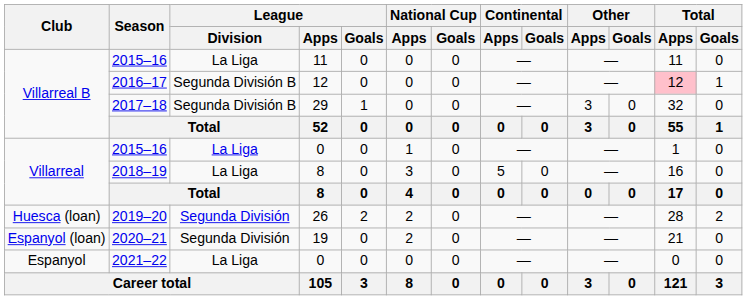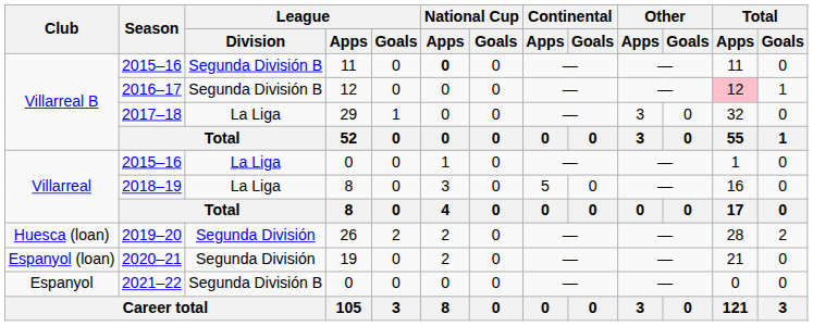2015–16 / 11 | League / Division: La Liga -> Segunda División B
2015–16 / 11 | National Cup / Apps: normal -> bold
2017–18 | League / Division: Segunda División B -> La Liga
2021–22 | League / Division: La Liga -> Segunda División B
